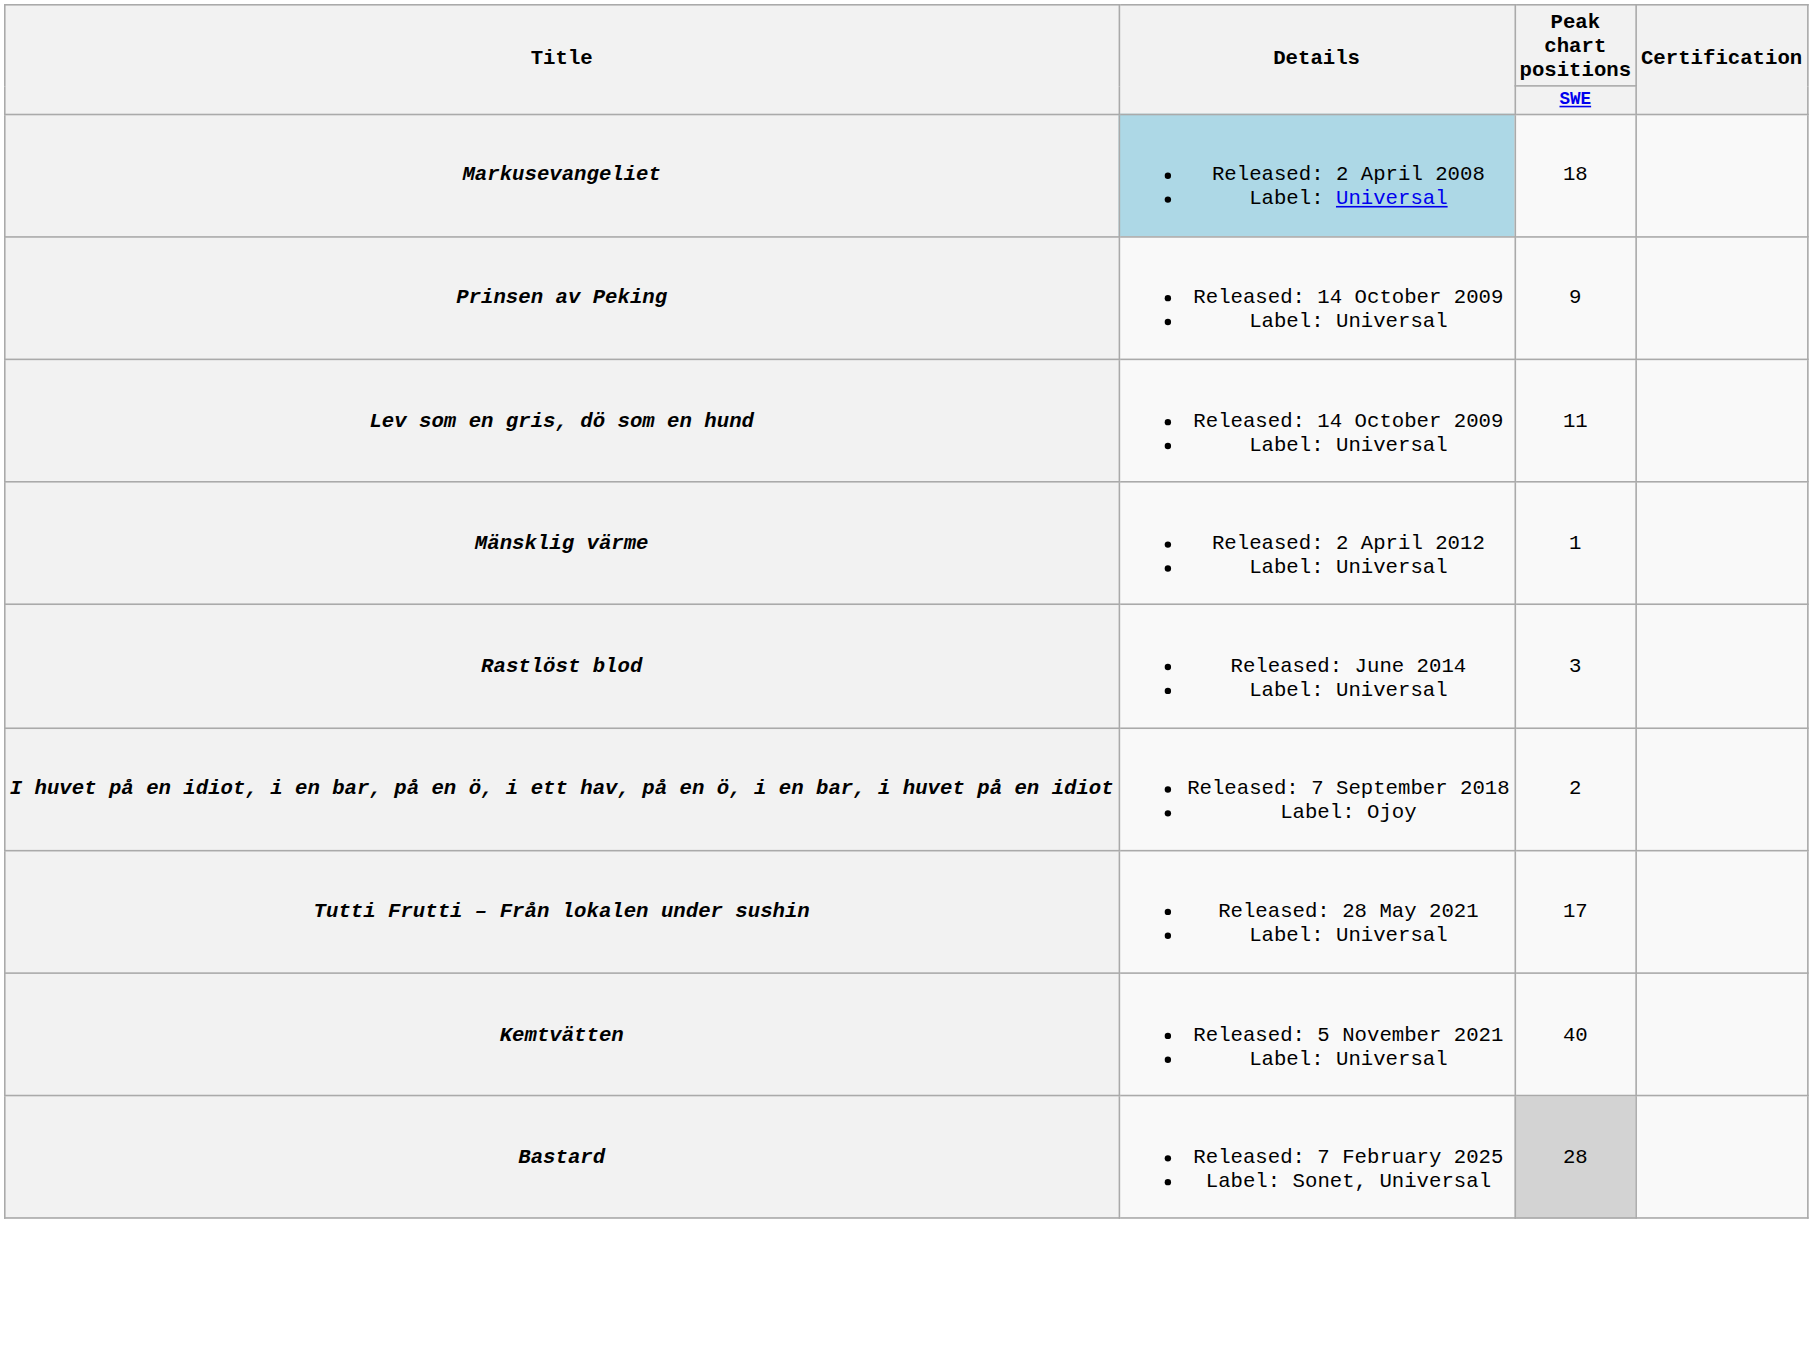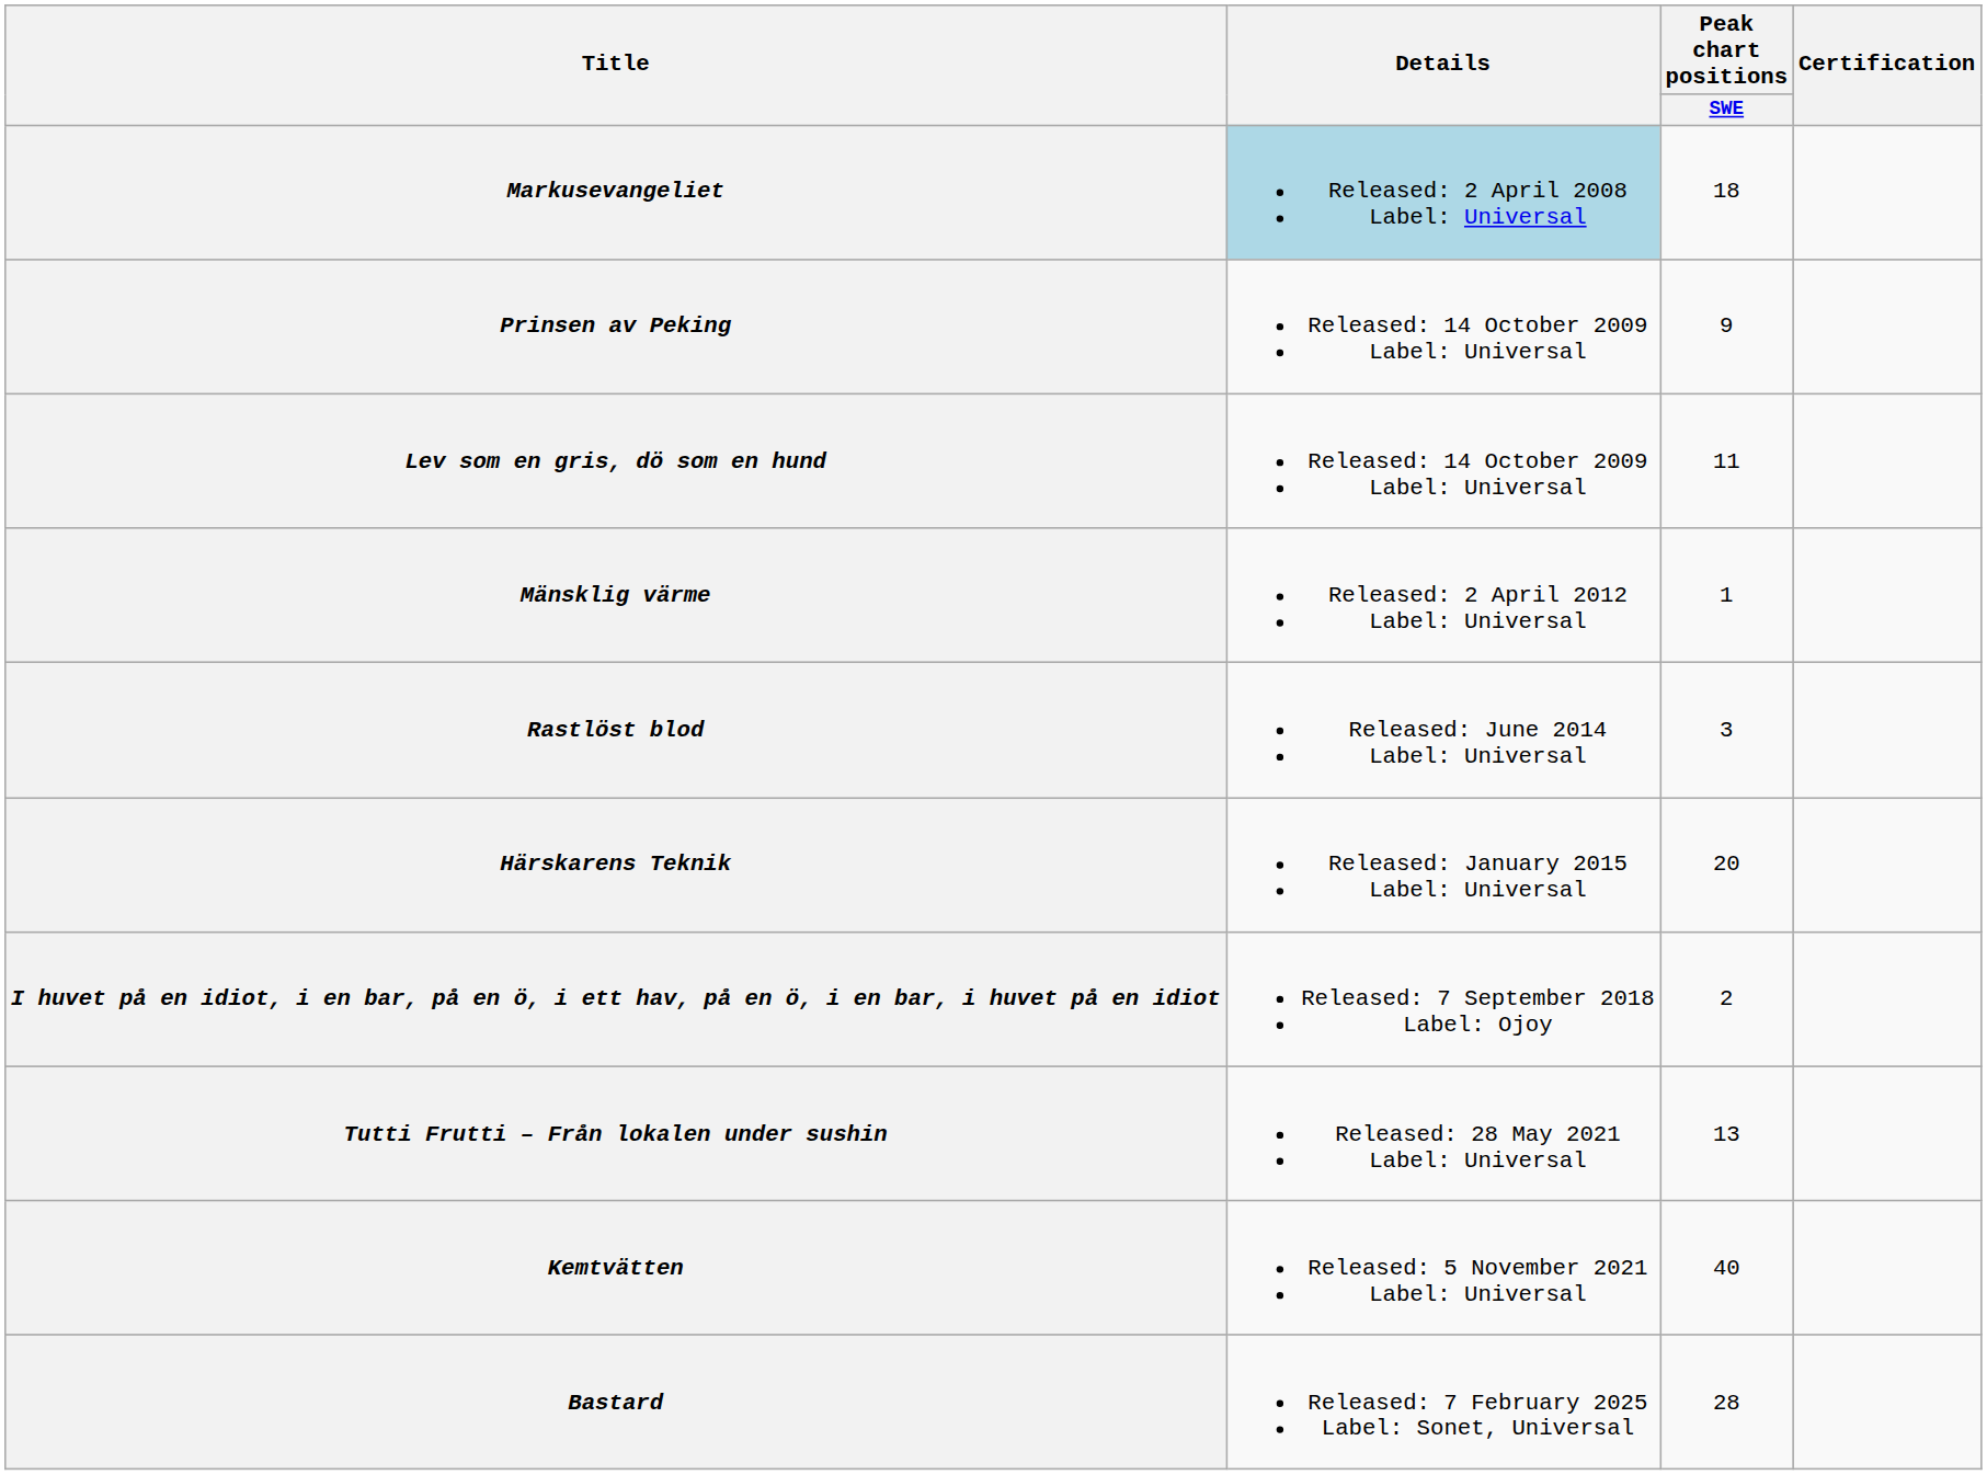+ row: Härskarens Teknik | Released: January 2015 Label: Universal | 20
Tutti Frutti – Från lokalen under sushin | Peak chart positions / SWE: 17 -> 13
Bastard | Peak chart positions / SWE: lightgrey background -> no background
